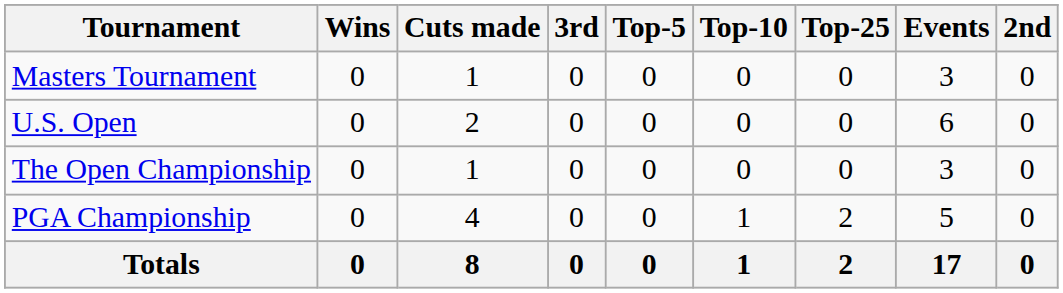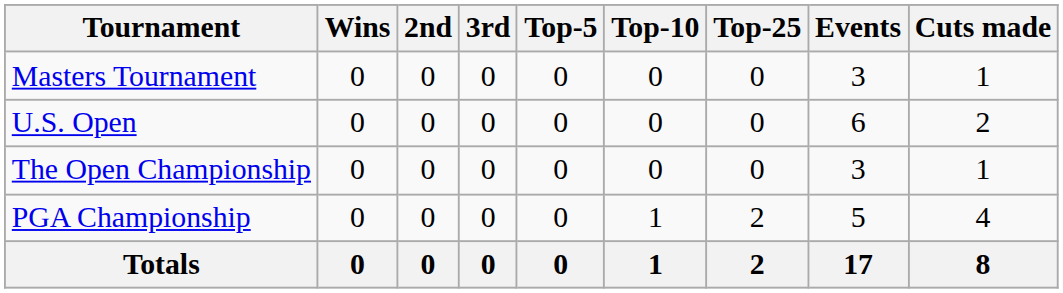columns swapped: 2nd <-> Cuts made
